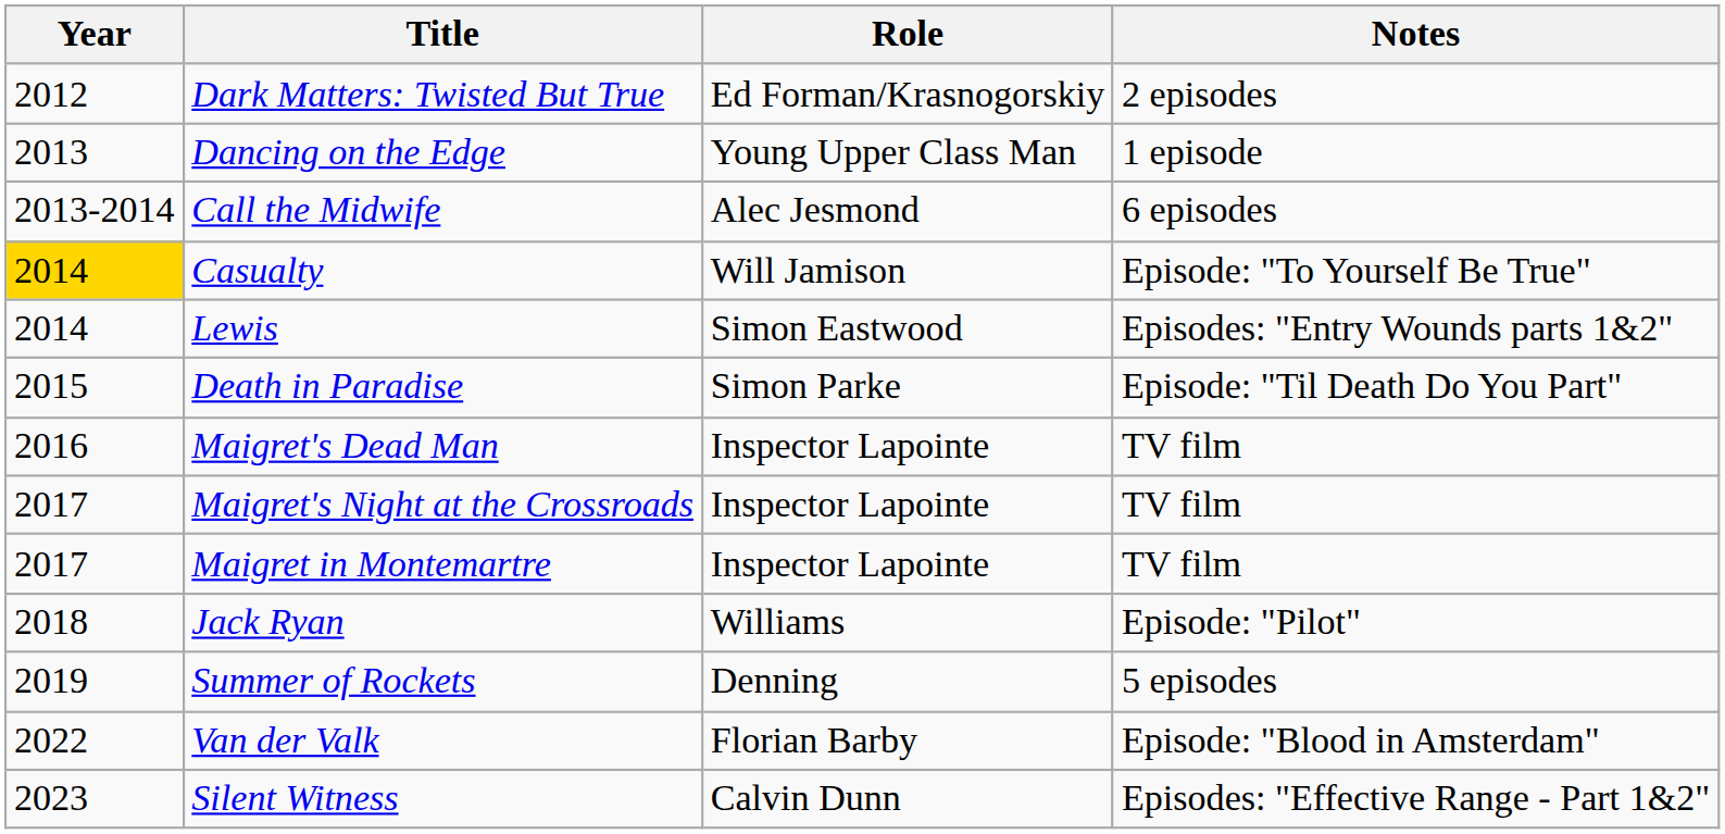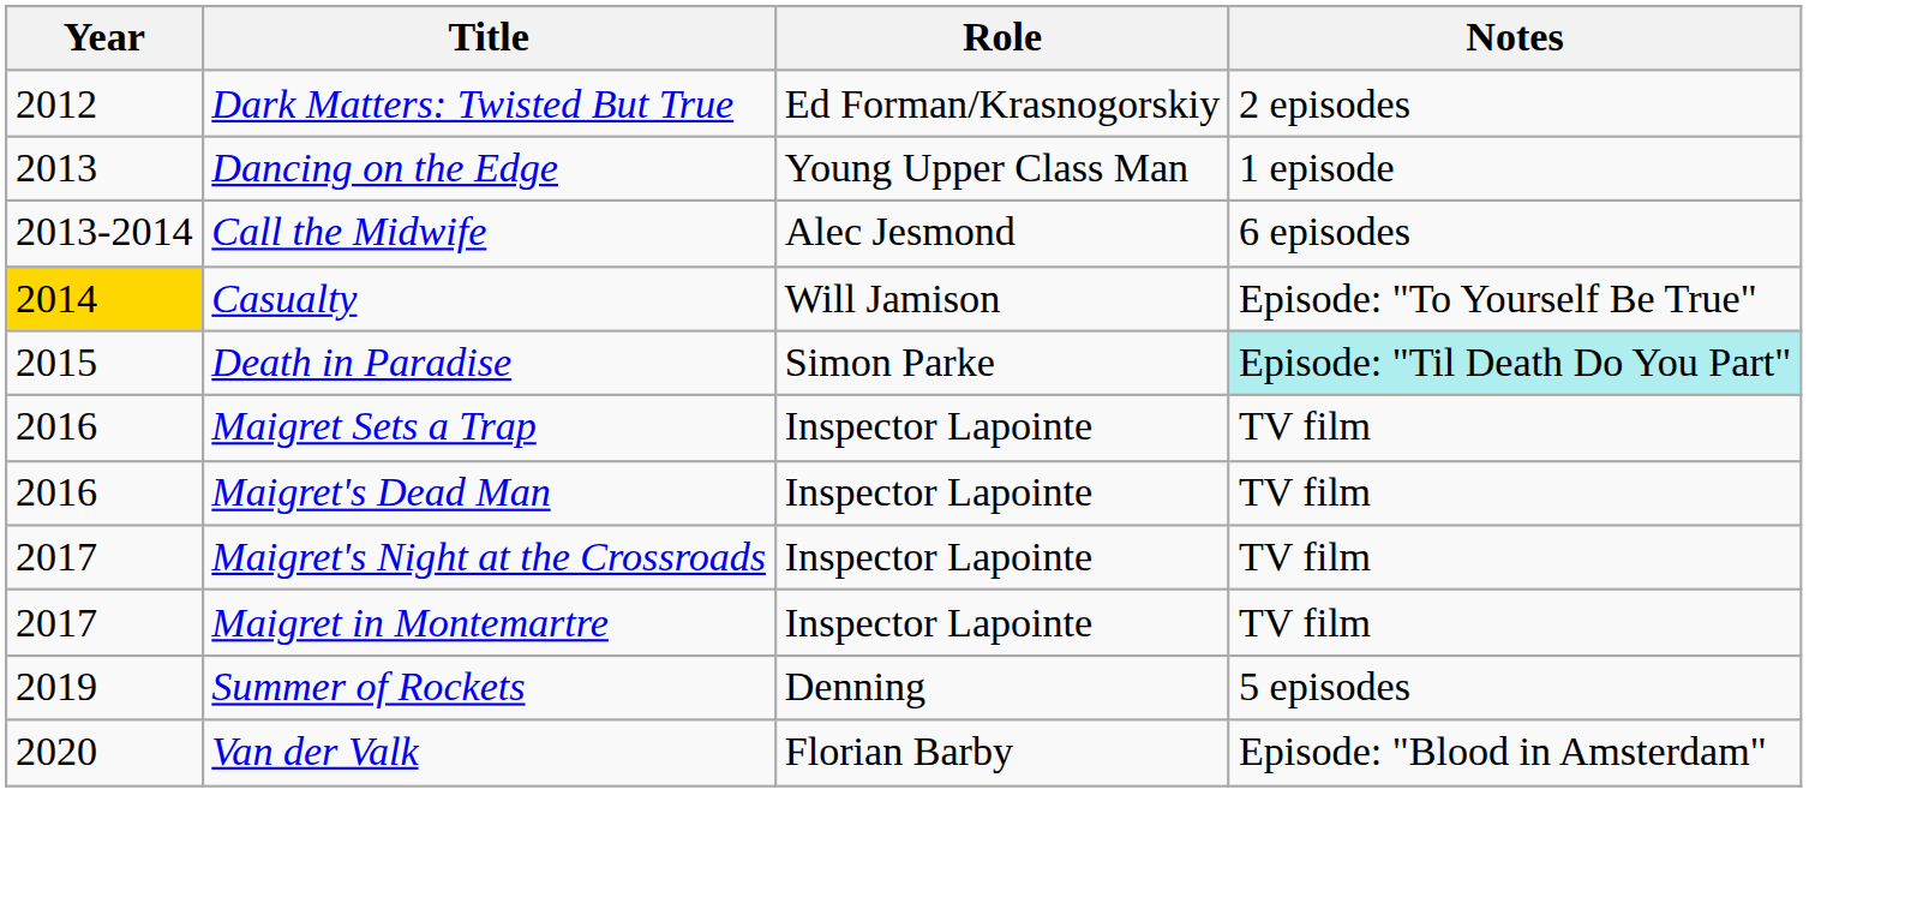- row: 2014 | Lewis | Simon Eastwood | Episodes: "Entry Wounds parts 1&2"
Death in Paradise | Notes: no background -> paleturquoise background
+ row: 2016 | Maigret Sets a Trap | Inspector Lapointe | TV film
- row: 2018 | Jack Ryan | Williams | Episode: "Pilot"
Van der Valk | Year: 2022 -> 2020
- row: 2023 | Silent Witness | Calvin Dunn | Episodes: "Effective Range - Part 1&2"
